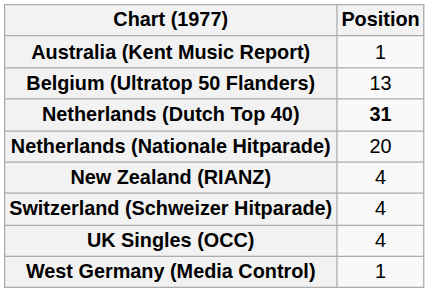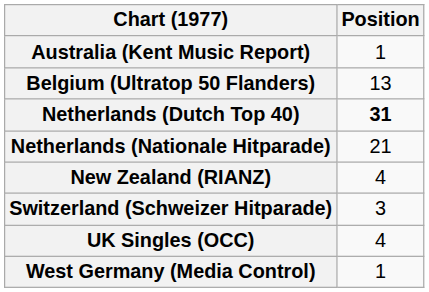Netherlands (Nationale Hitparade) | Position: 20 -> 21
Switzerland (Schweizer Hitparade) | Position: 4 -> 3
